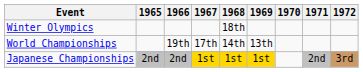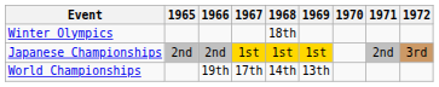rows swapped: World Championships <-> Japanese Championships
